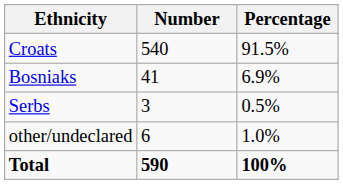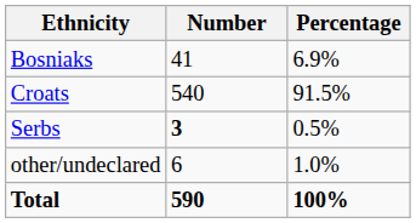rows swapped: Croats <-> Bosniaks
Serbs | Number: normal -> bold
